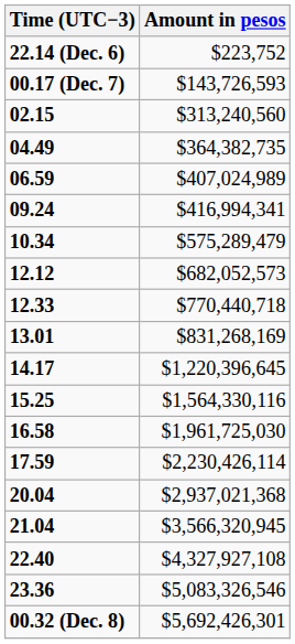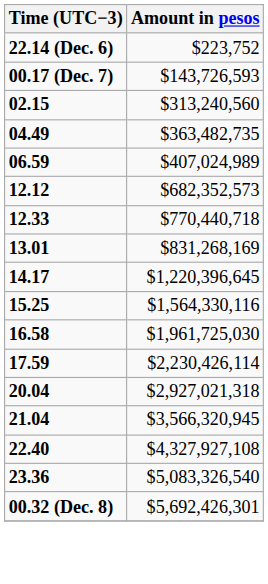04.49 | Amount in pesos: $364,382,735 -> $363,482,735
- row: 09.24 | $416,994,341
- row: 10.34 | $575,289,479
12.12 | Amount in pesos: $682,052,573 -> $682,352,573
20.04 | Amount in pesos: $2,937,021,368 -> $2,927,021,318
23.36 | Amount in pesos: $5,083,326,546 -> $5,083,326,540
